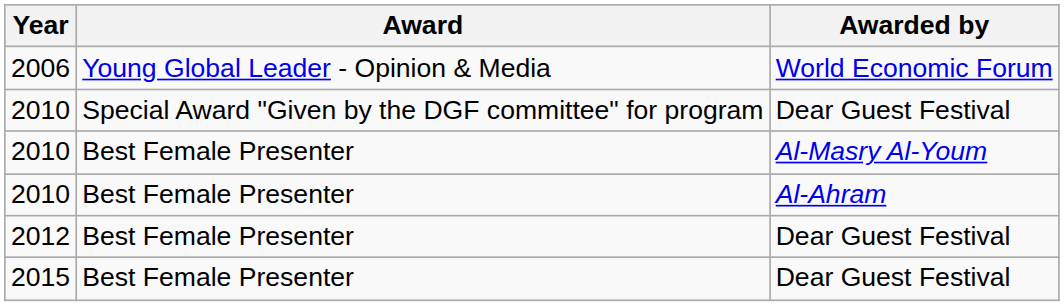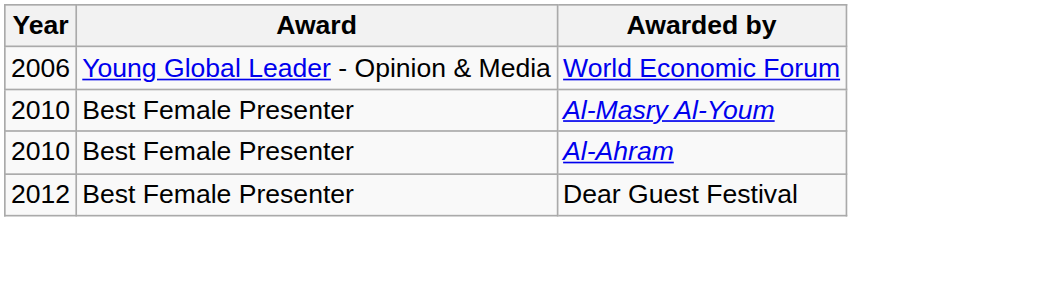- row: 2010 | Special Award "Given by the DGF committee" for program | Dear Guest Festival
- row: 2015 | Best Female Presenter | Dear Guest Festival
